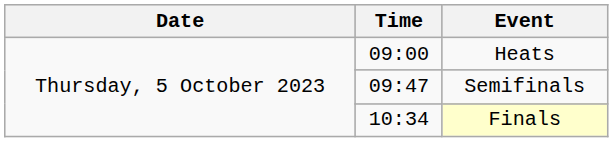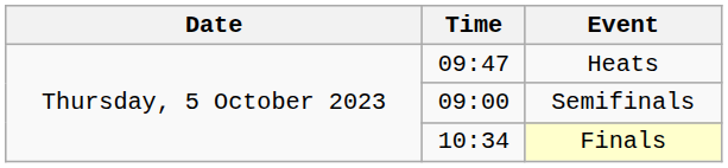Heats | Time: 09:00 -> 09:47
Semifinals | Time: 09:47 -> 09:00
